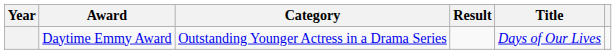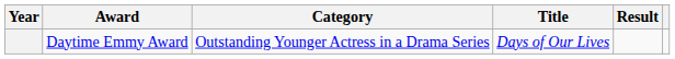columns swapped: Title <-> Result
